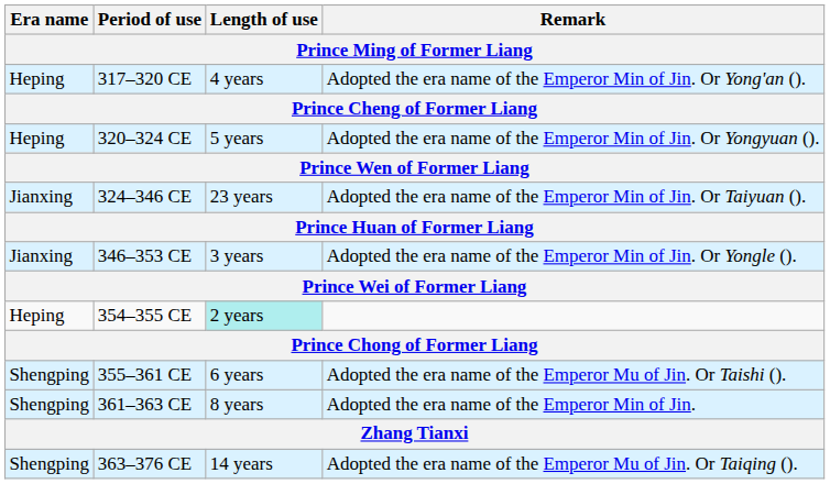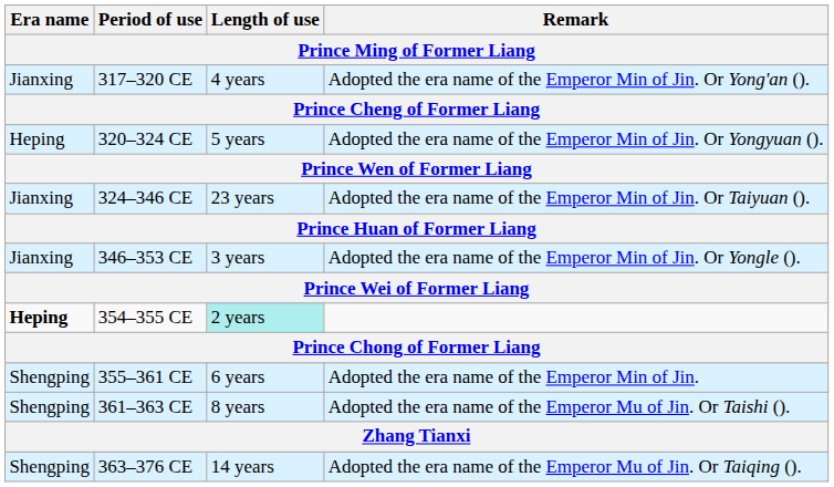317–320 CE | Era name: Heping -> Jianxing
354–355 CE | Era name: normal -> bold
355–361 CE | Remark: Adopted the era name of the Emperor Mu of Jin. Or Taishi (). -> Adopted the era name of the Emperor Min of Jin.
361–363 CE | Remark: Adopted the era name of the Emperor Min of Jin. -> Adopted the era name of the Emperor Mu of Jin. Or Taishi ().
